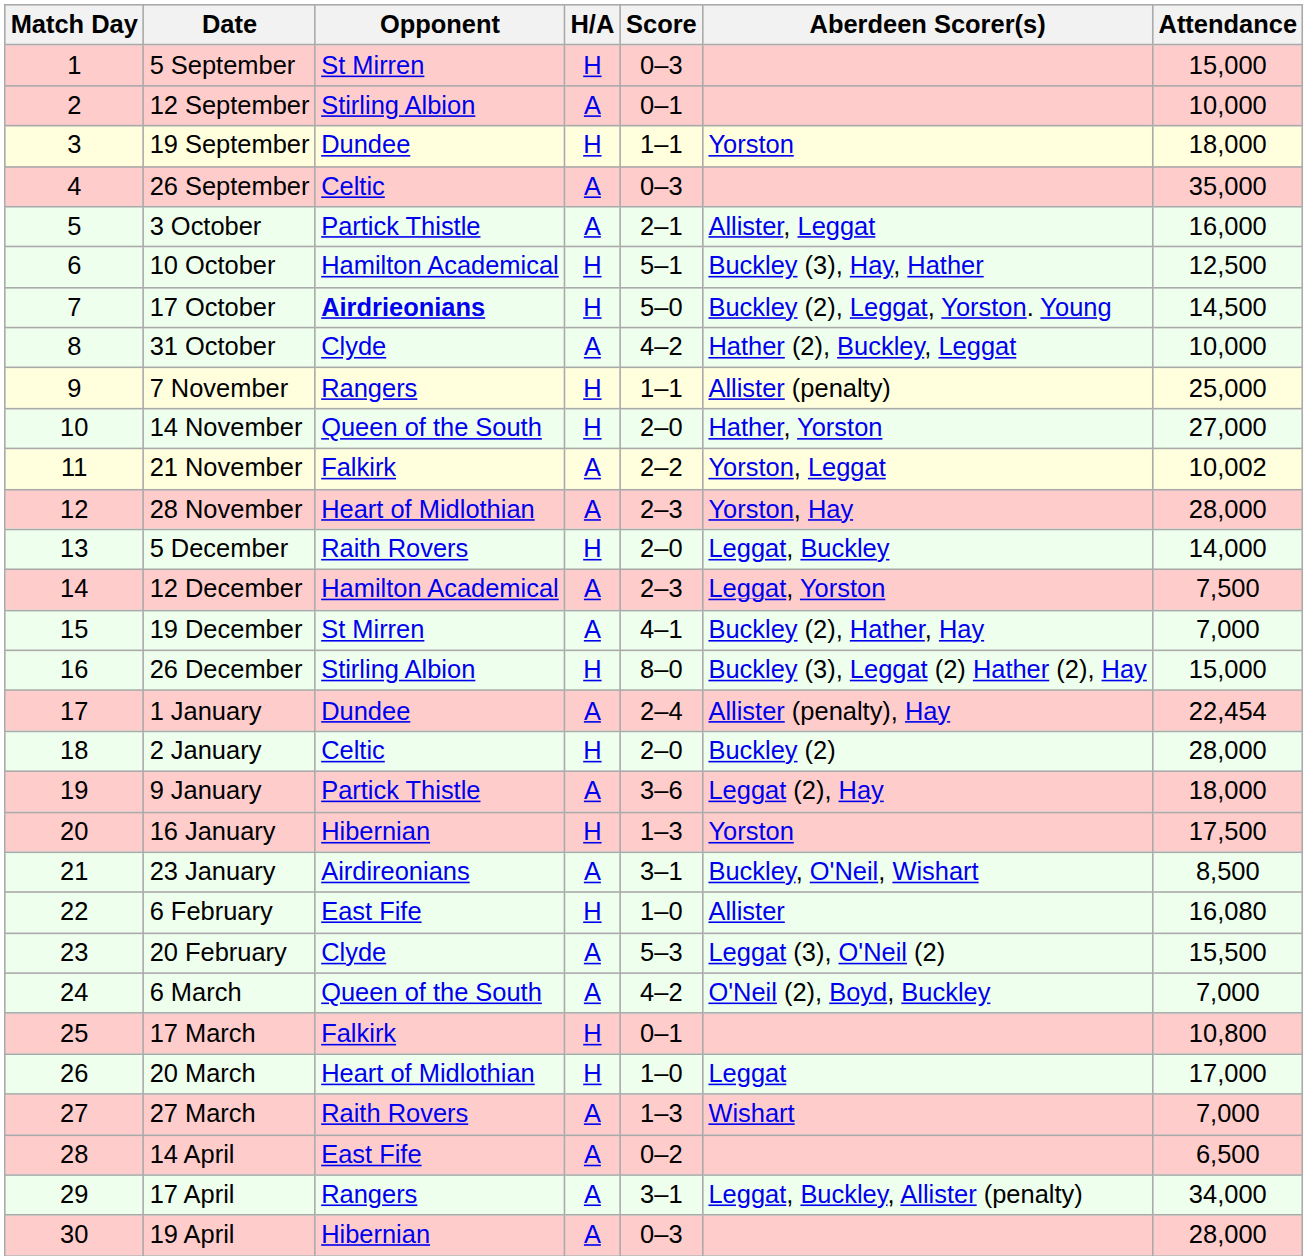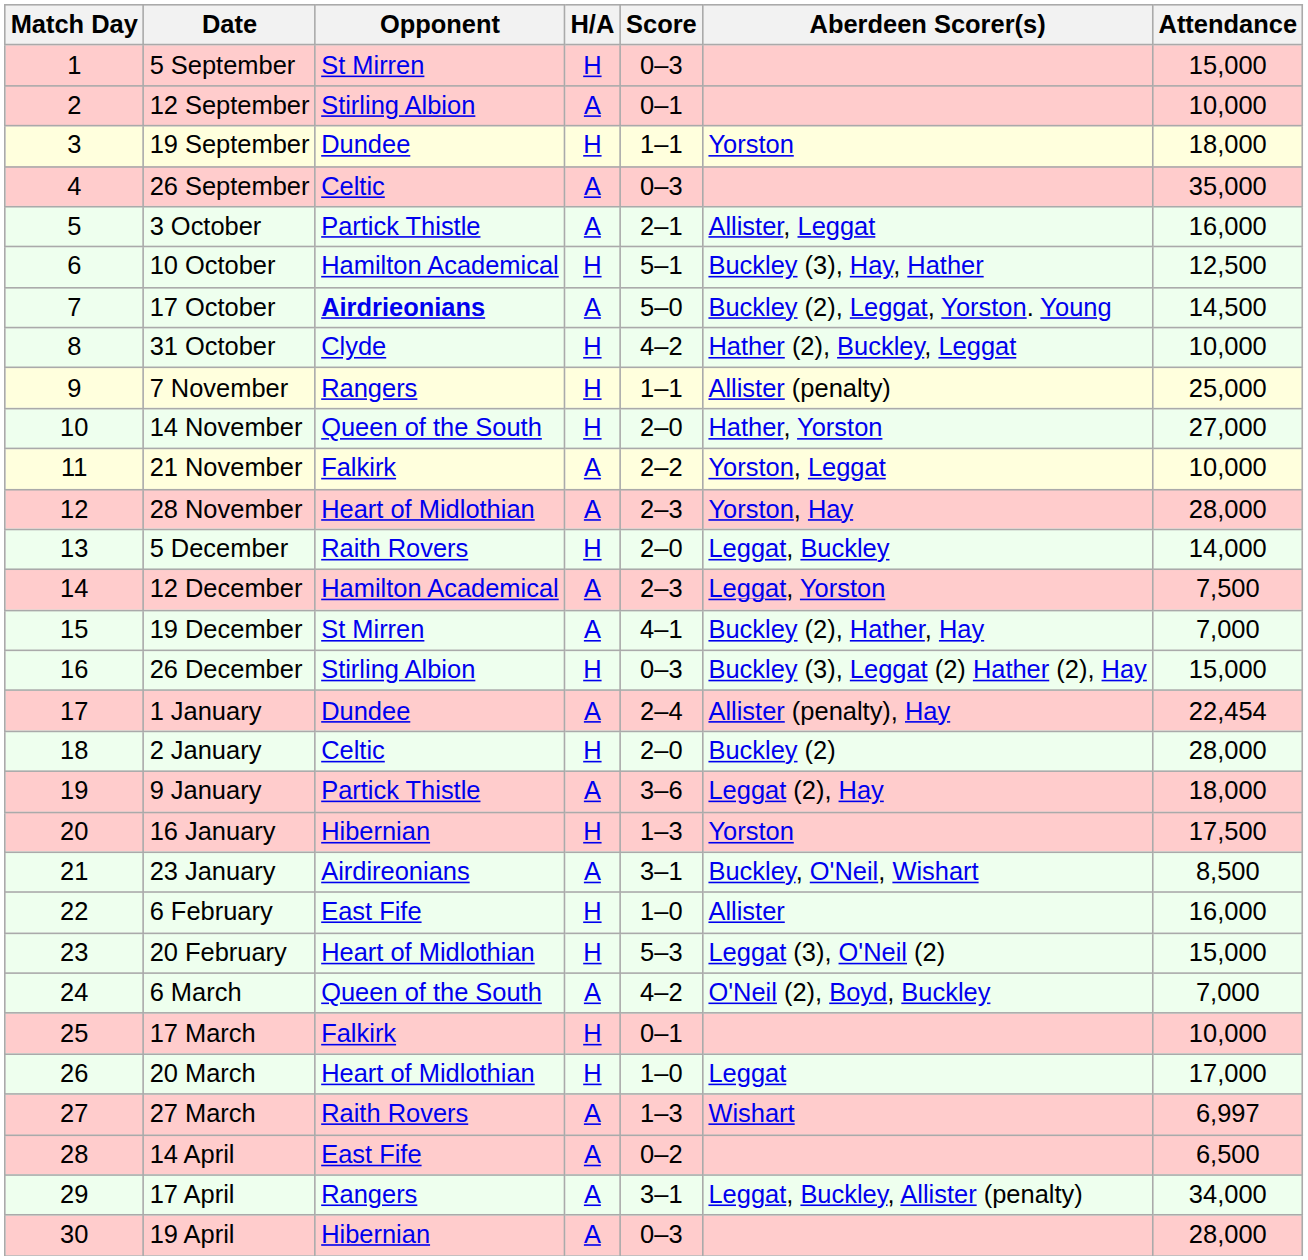17 October | H/A: H -> A
31 October | H/A: A -> H
21 November | Attendance: 10,002 -> 10,000
26 December | Score: 8–0 -> 0–3
6 February | Attendance: 16,080 -> 16,000
20 February | Opponent: Clyde -> Heart of Midlothian
20 February | H/A: A -> H
20 February | Attendance: 15,500 -> 15,000
17 March | Attendance: 10,800 -> 10,000
27 March | Attendance: 7,000 -> 6,997
